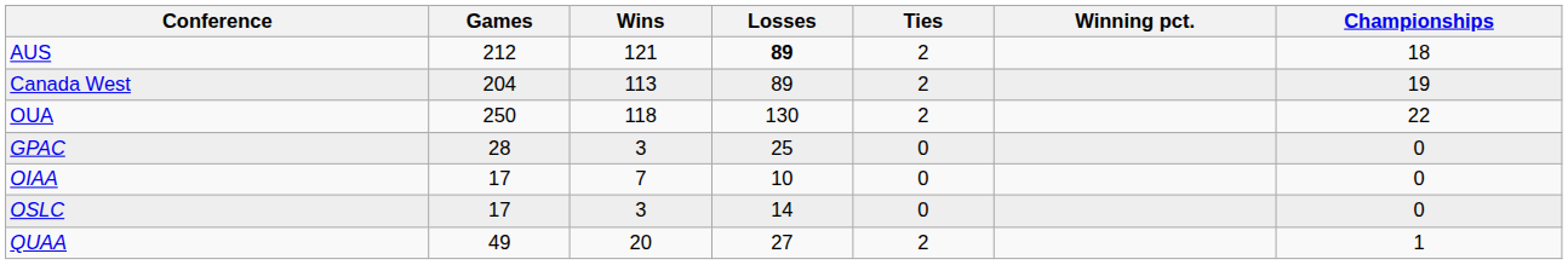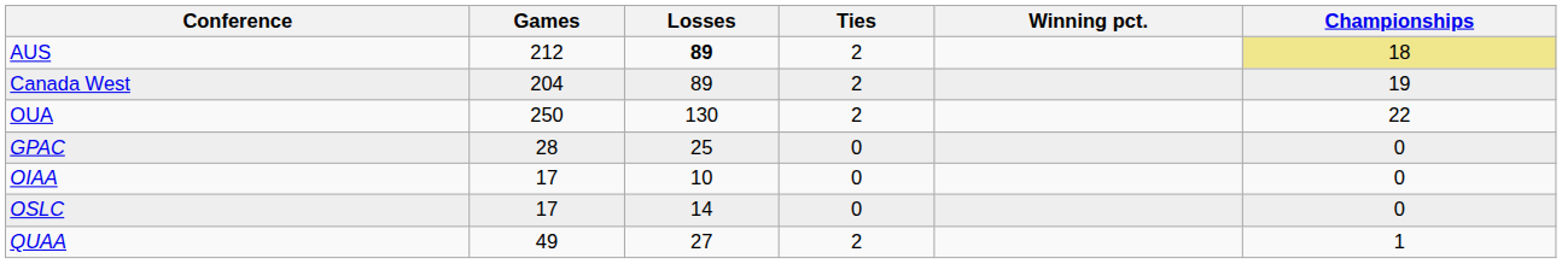- column: Wins | 121 | 113 | 118 | 3 | 7 | 3 | 20
AUS | Championships: no background -> khaki background
